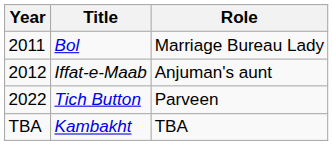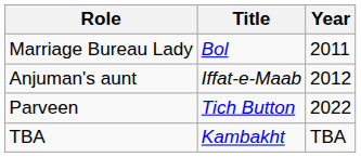columns swapped: Year <-> Role
